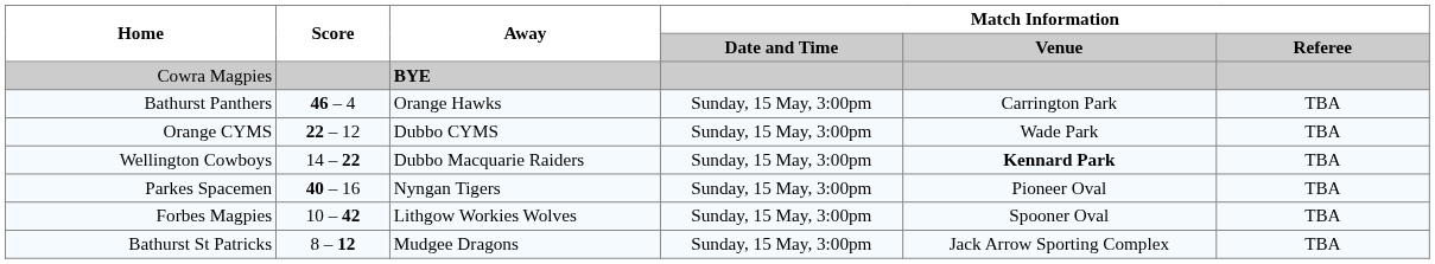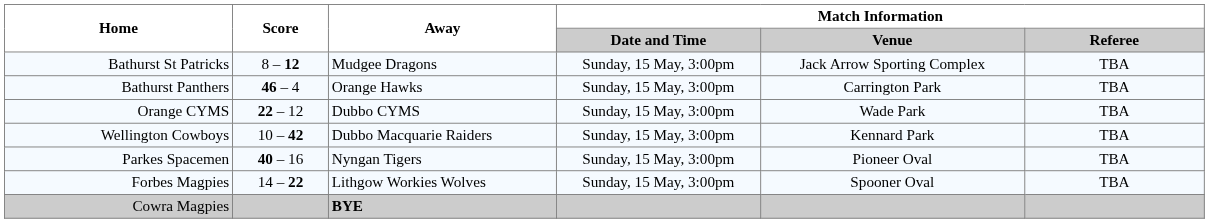rows swapped: Bathurst St Patricks <-> Cowra Magpies
Wellington Cowboys | Score: 14 – 22 -> 10 – 42
Wellington Cowboys | Match Information / Venue: bold -> normal
Forbes Magpies | Score: 10 – 42 -> 14 – 22
